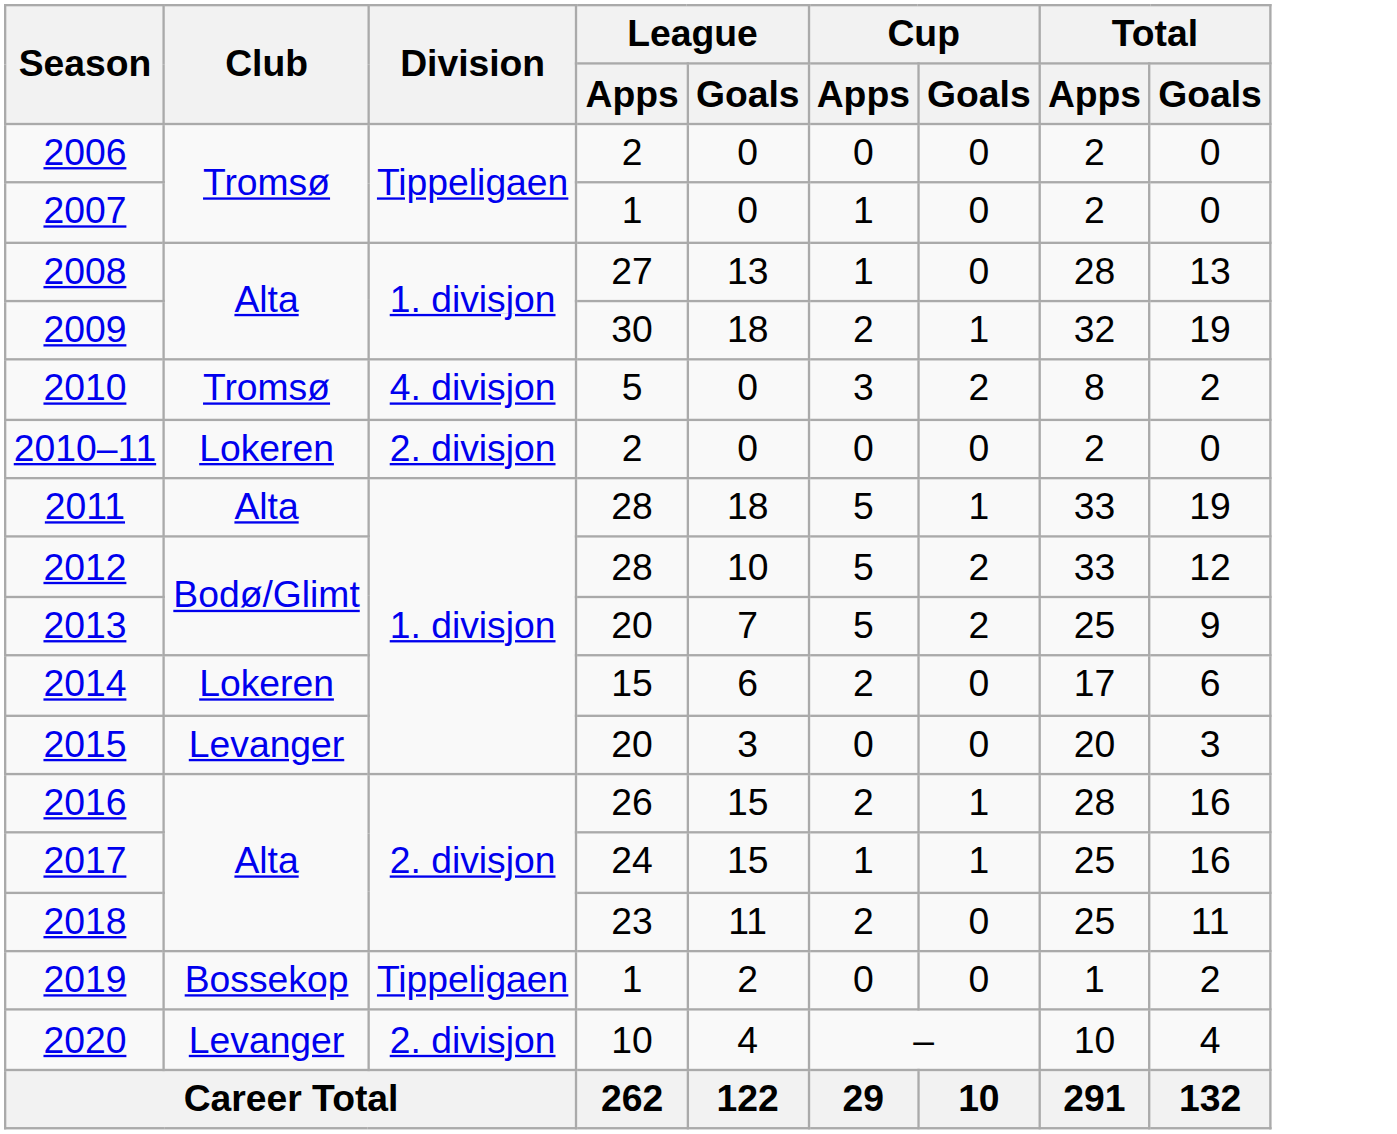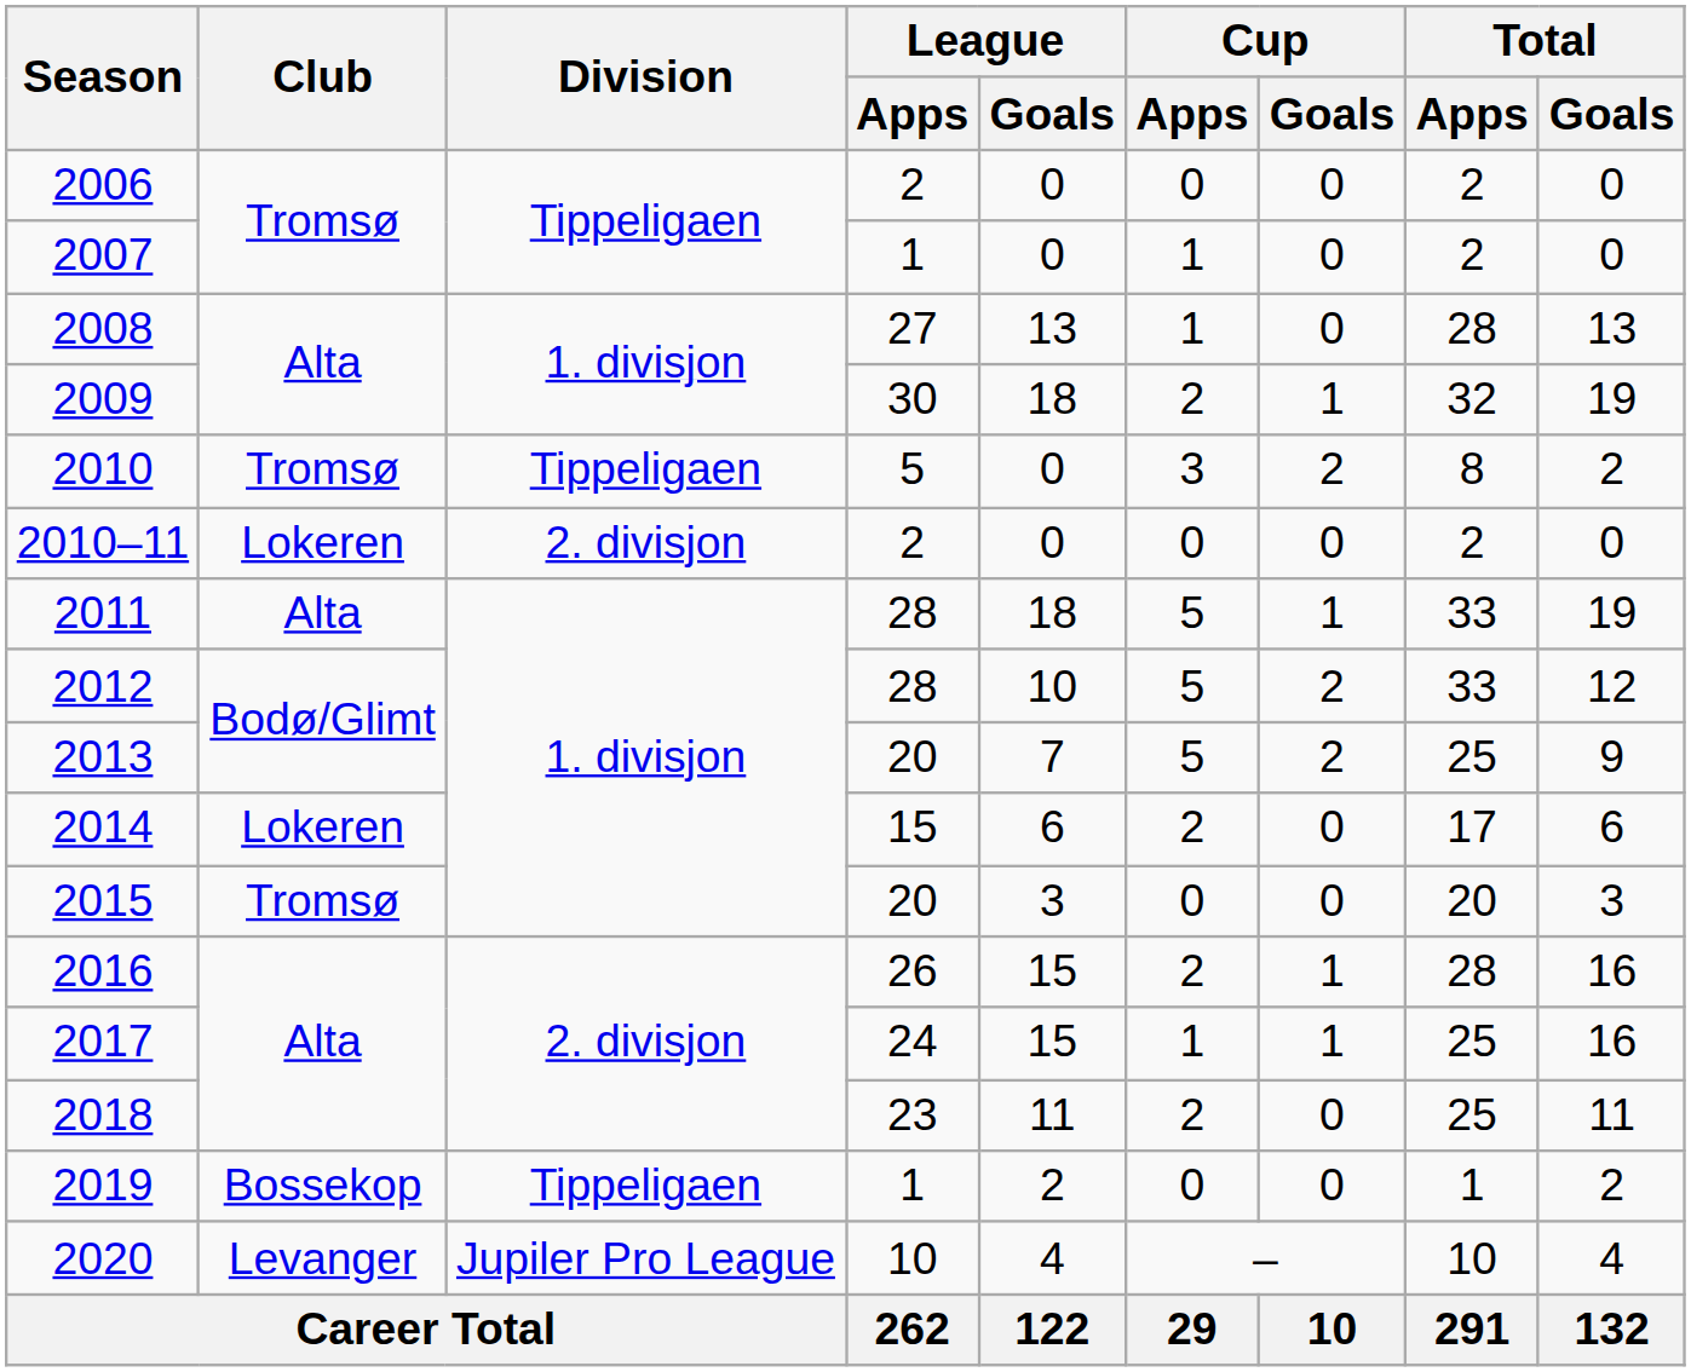2010 | Division: 4. divisjon -> Tippeligaen
2015 | Club: Levanger -> Tromsø
2020 | Division: 2. divisjon -> Jupiler Pro League
